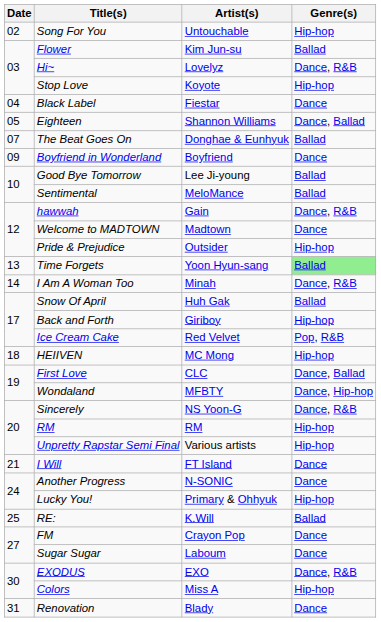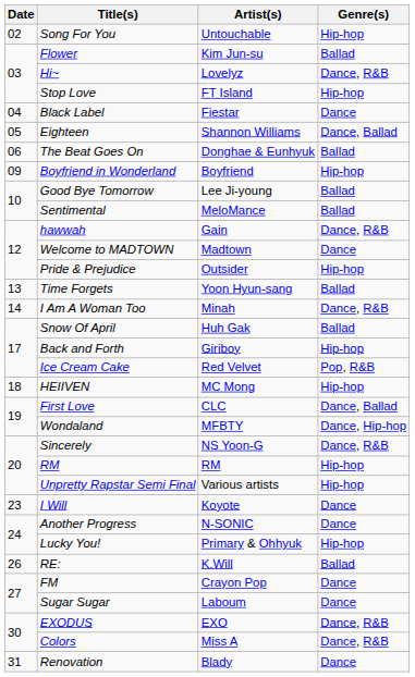Stop Love | Artist(s): Koyote -> FT Island
The Beat Goes On | Date: 07 -> 06
Boyfriend in Wonderland | Genre(s): Dance -> Hip-hop
Time Forgets | Genre(s): lightgreen background -> no background
I Will | Date: 21 -> 23
I Will | Artist(s): FT Island -> Koyote
RE: | Date: 25 -> 26
Colors | Genre(s): Hip-hop -> Dance, R&B
